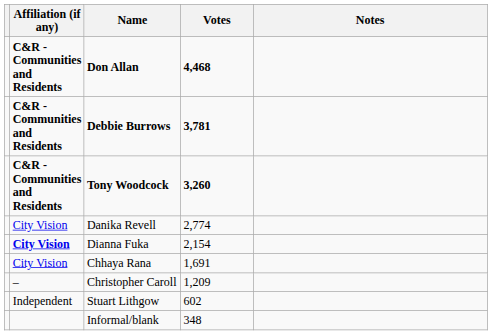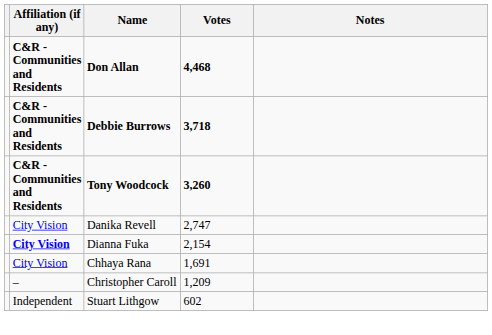Debbie Burrows | Votes: 3,781 -> 3,718
Danika Revell | Votes: 2,774 -> 2,747
- row: Informal/blank | 348
